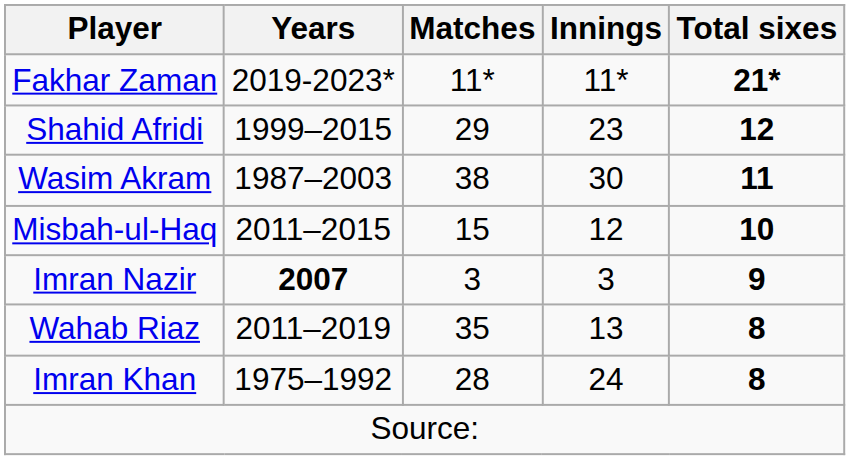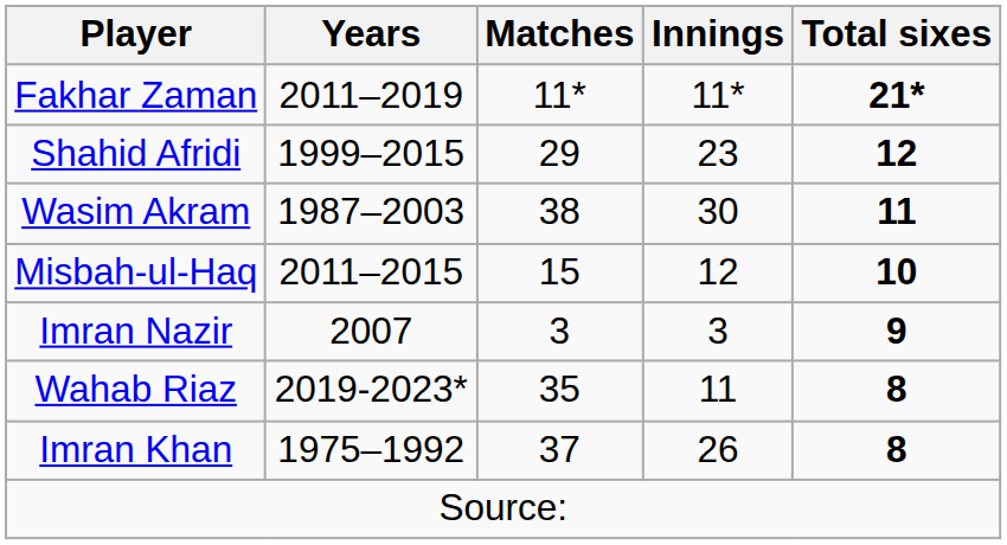Fakhar Zaman | Years: 2019-2023* -> 2011–2019
Imran Nazir | Years: bold -> normal
Wahab Riaz | Years: 2011–2019 -> 2019-2023*
Wahab Riaz | Innings: 13 -> 11
Imran Khan | Matches: 28 -> 37
Imran Khan | Innings: 24 -> 26
